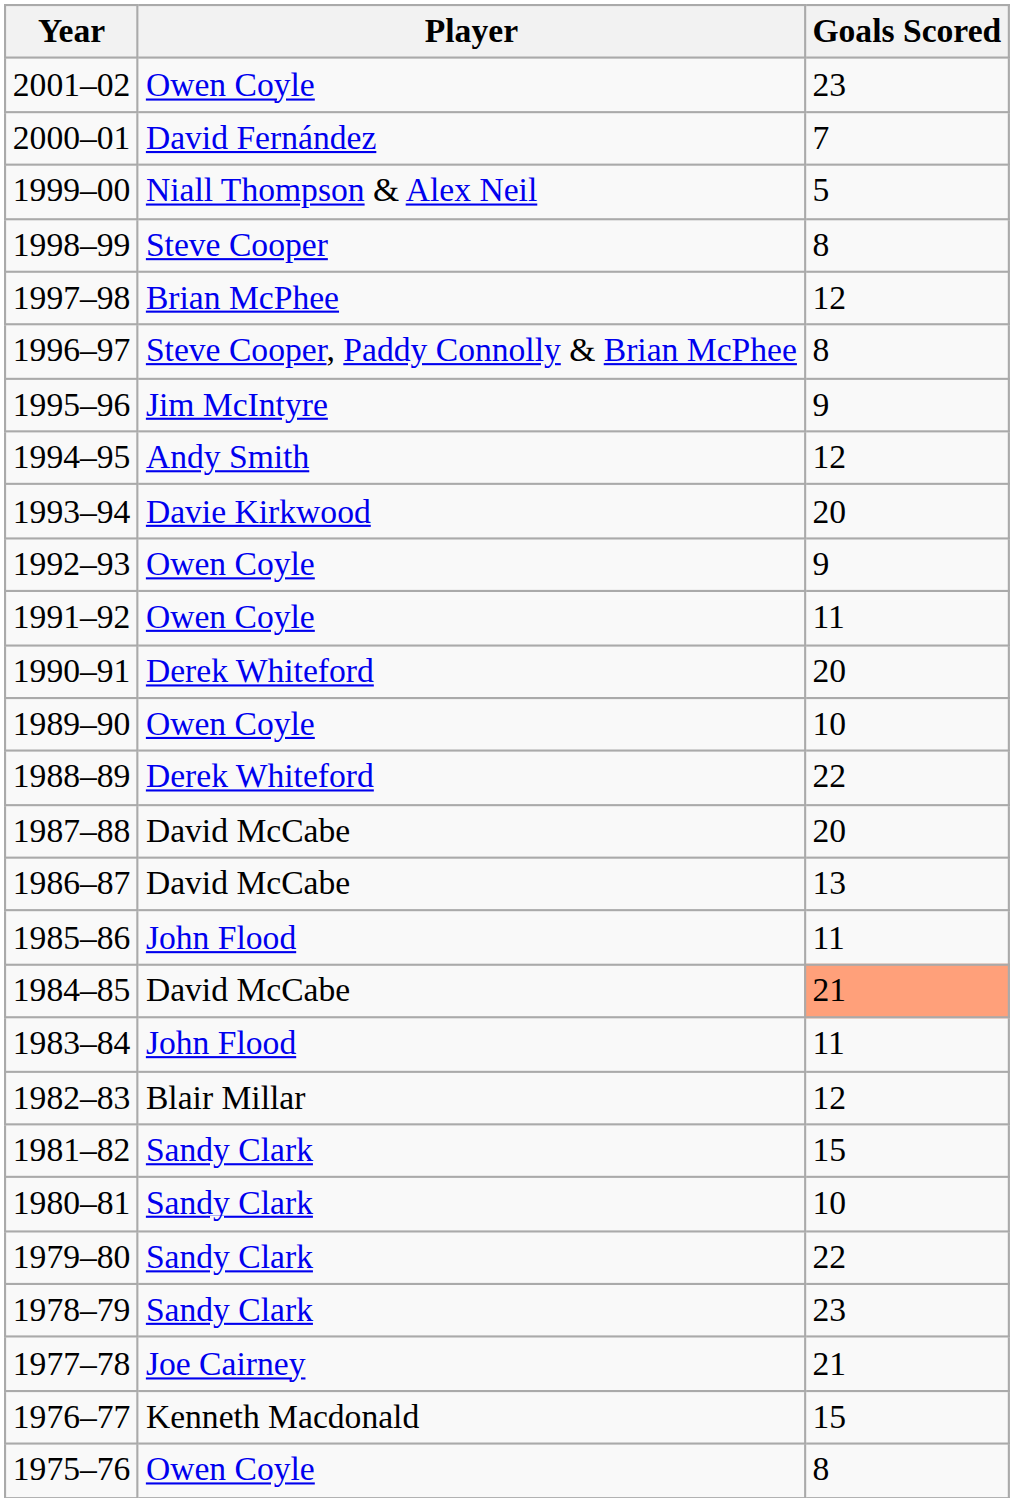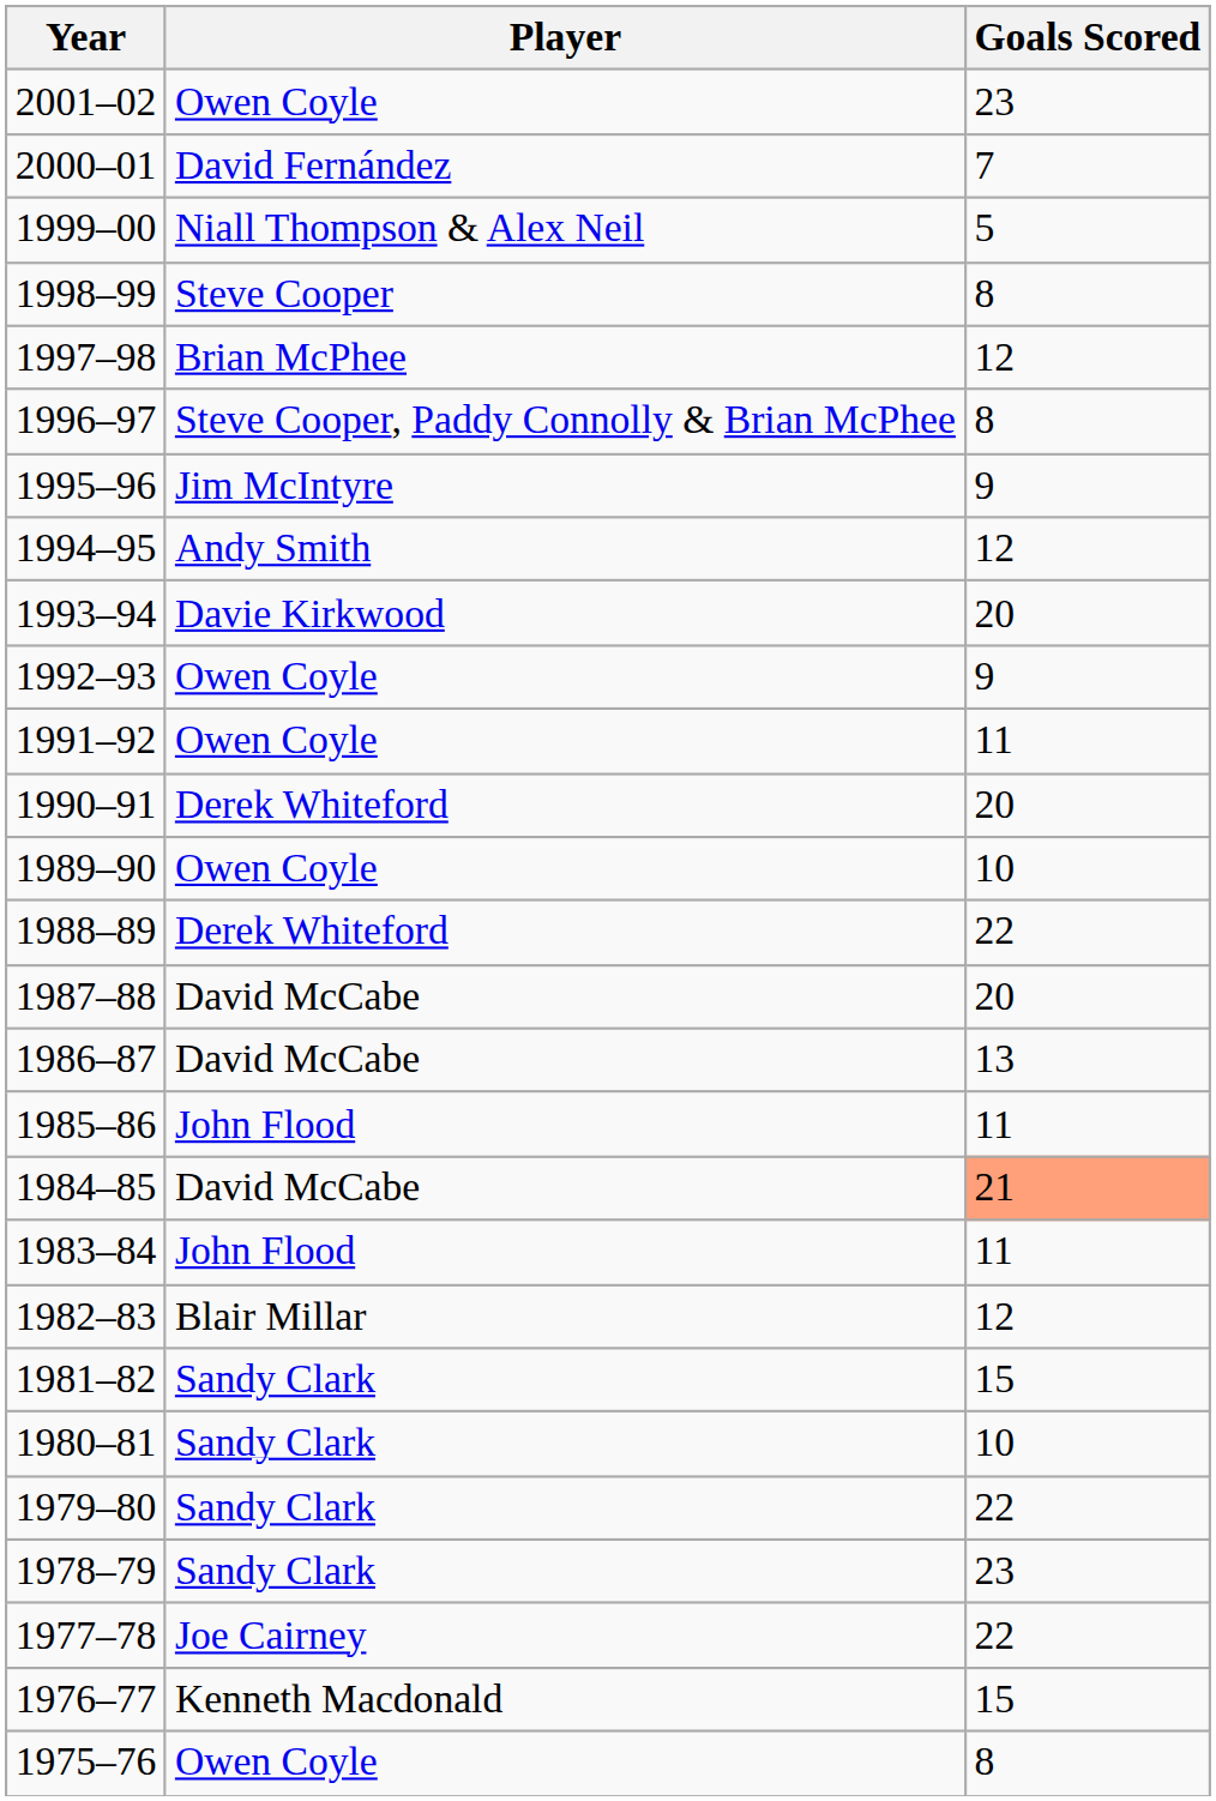1977–78 | Goals Scored: 21 -> 22
